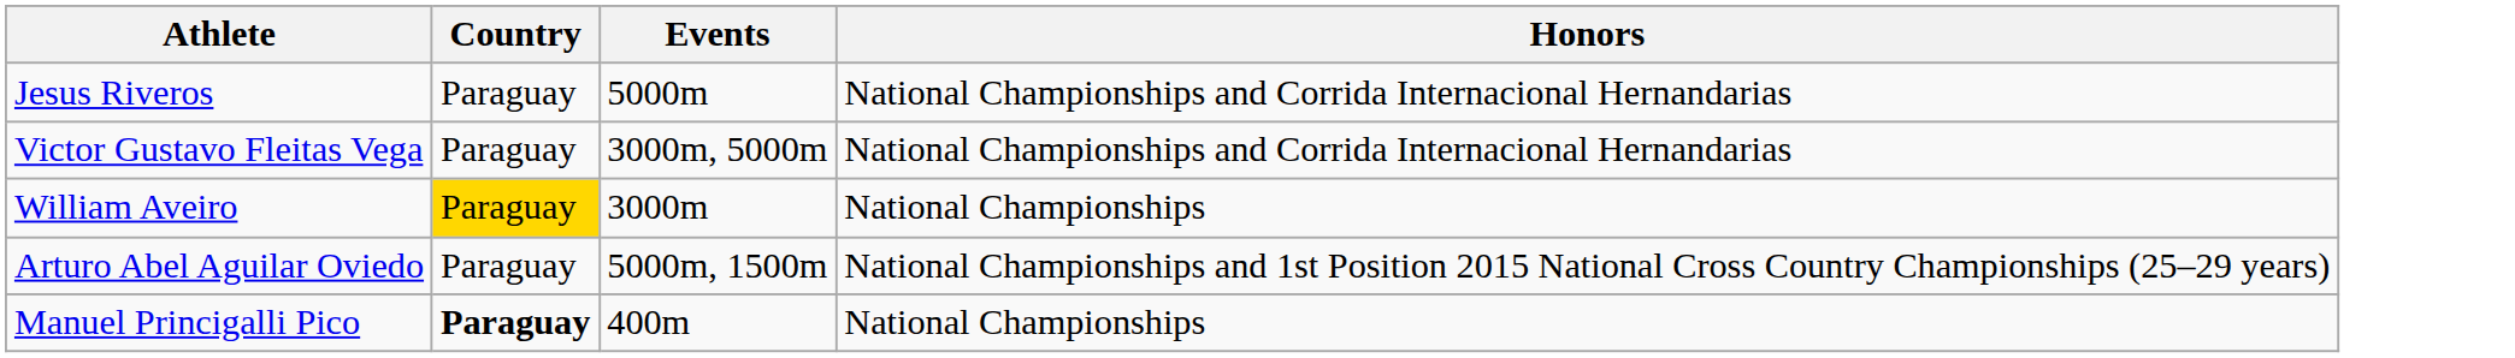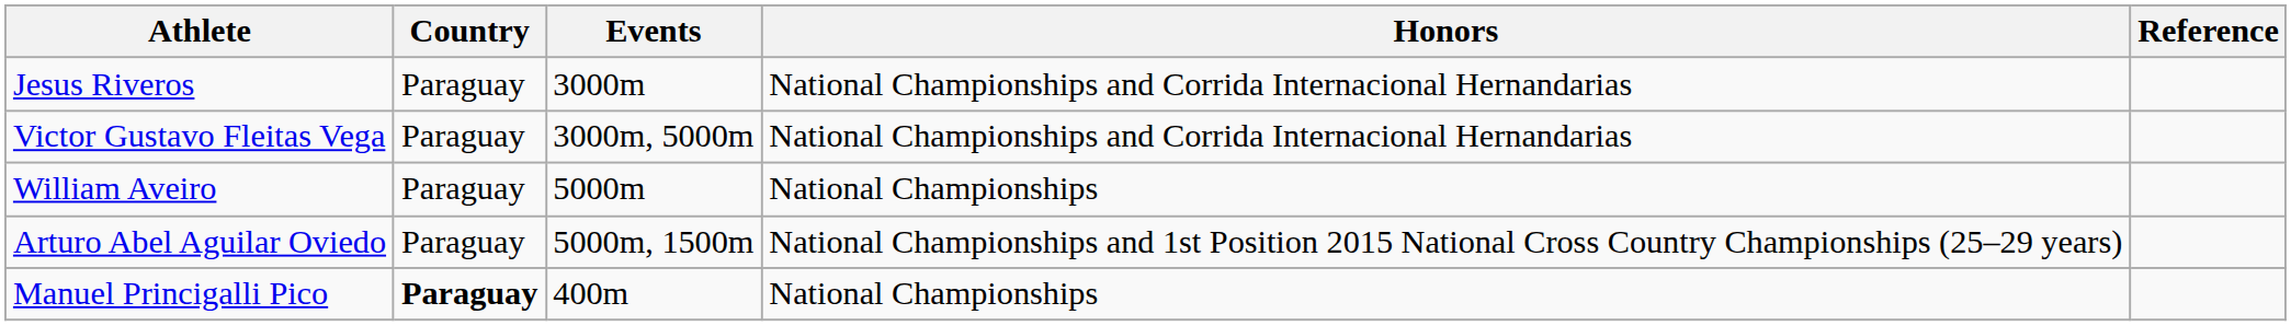+ column: Reference
Jesus Riveros | Events: 5000m -> 3000m
William Aveiro | Country: gold background -> no background
William Aveiro | Events: 3000m -> 5000m
